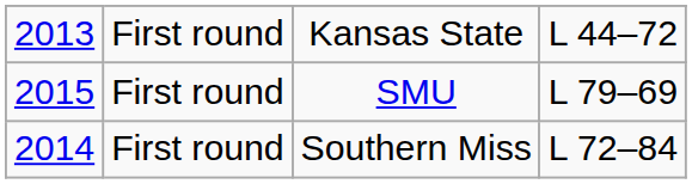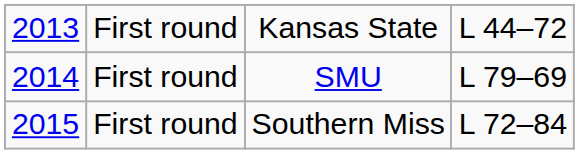SMU | column 1: 2015 -> 2014
Southern Miss | column 1: 2014 -> 2015
